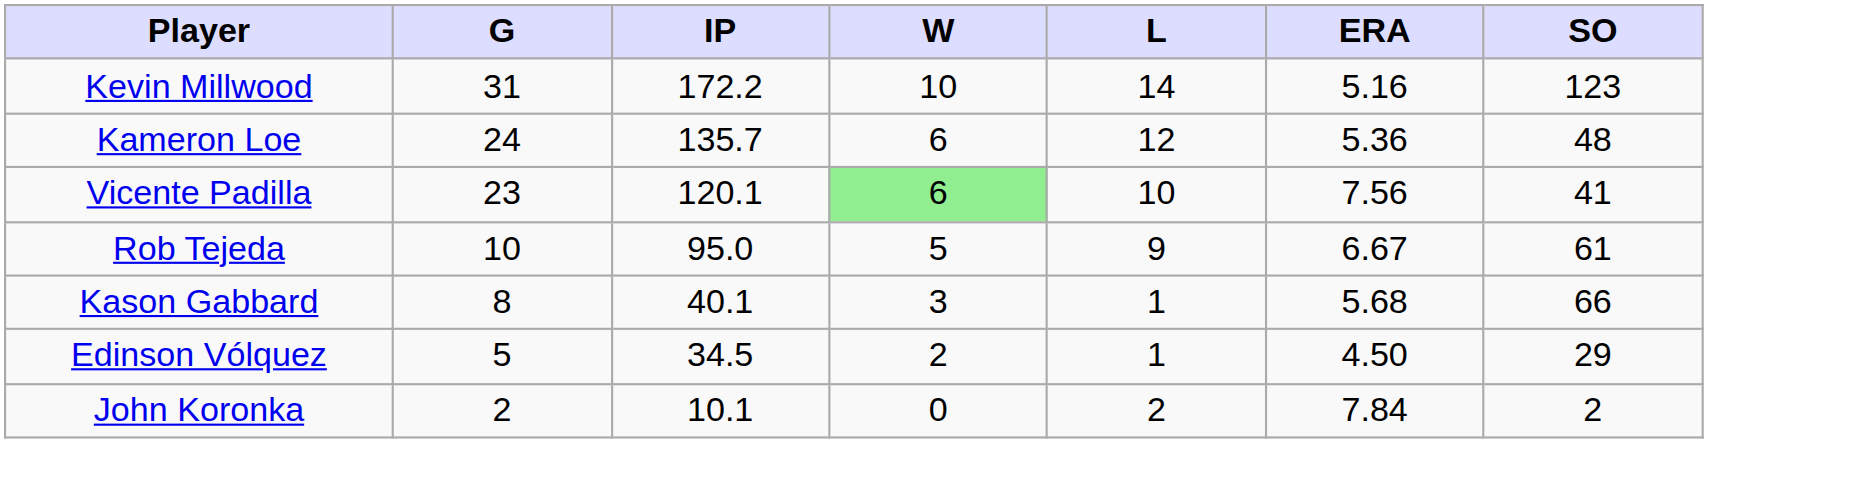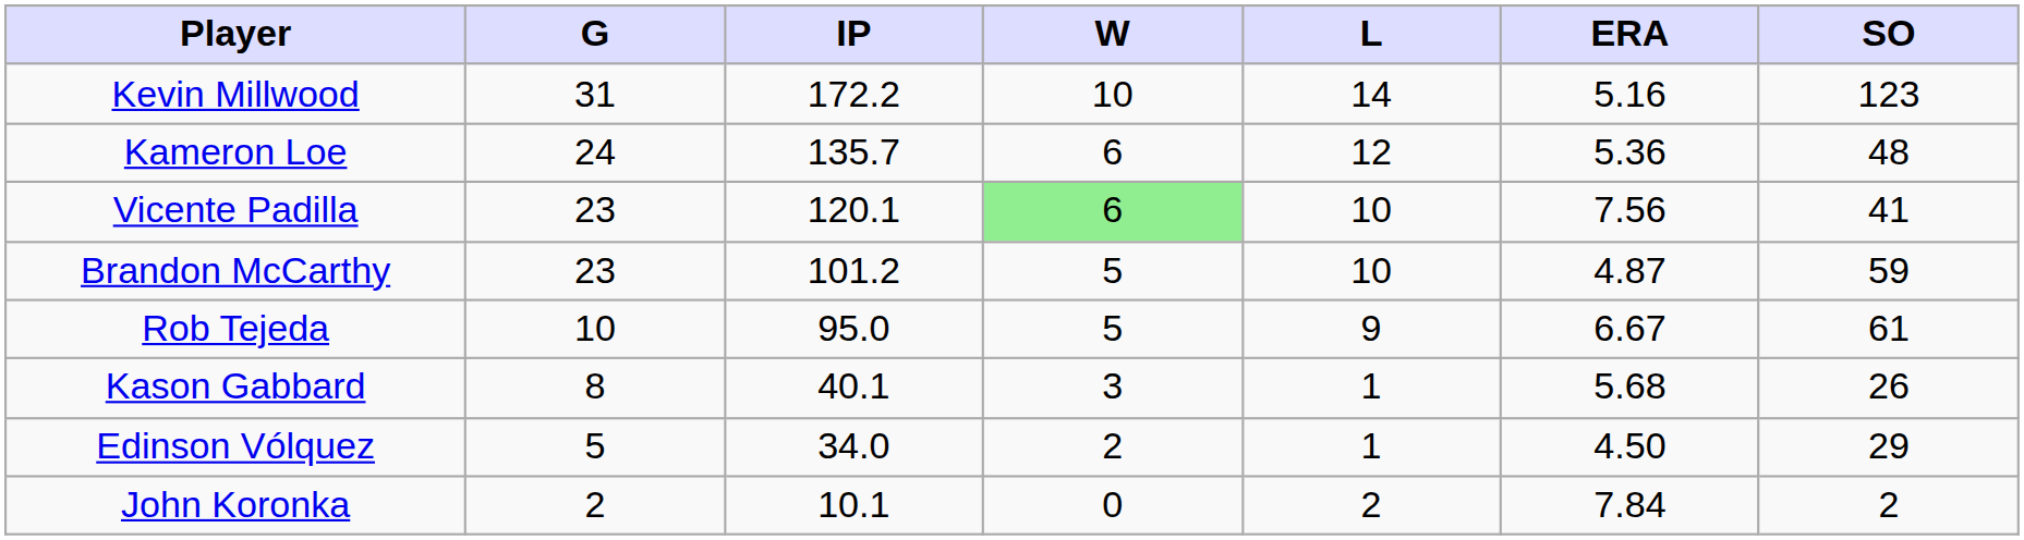+ row: Brandon McCarthy | 23 | 101.2 | 5 | 10 | 4.87 | 59
Kason Gabbard | SO: 66 -> 26
Edinson Vólquez | IP: 34.5 -> 34.0
